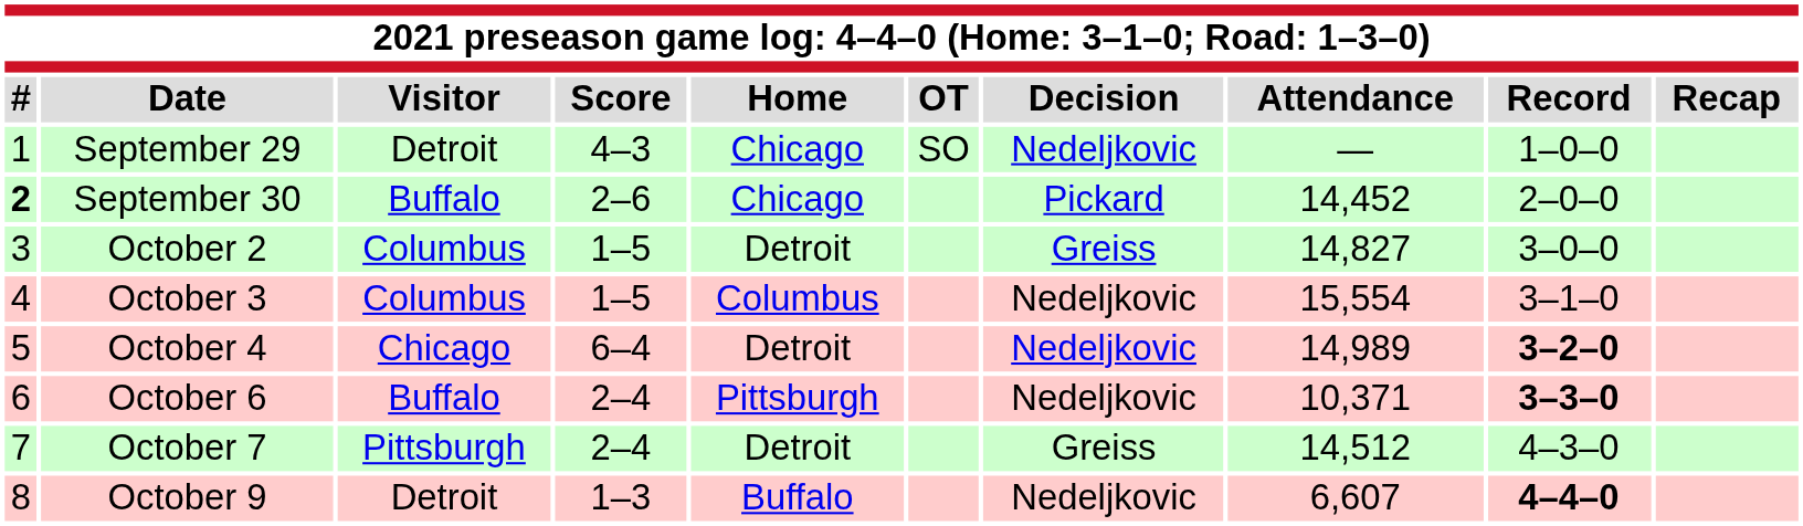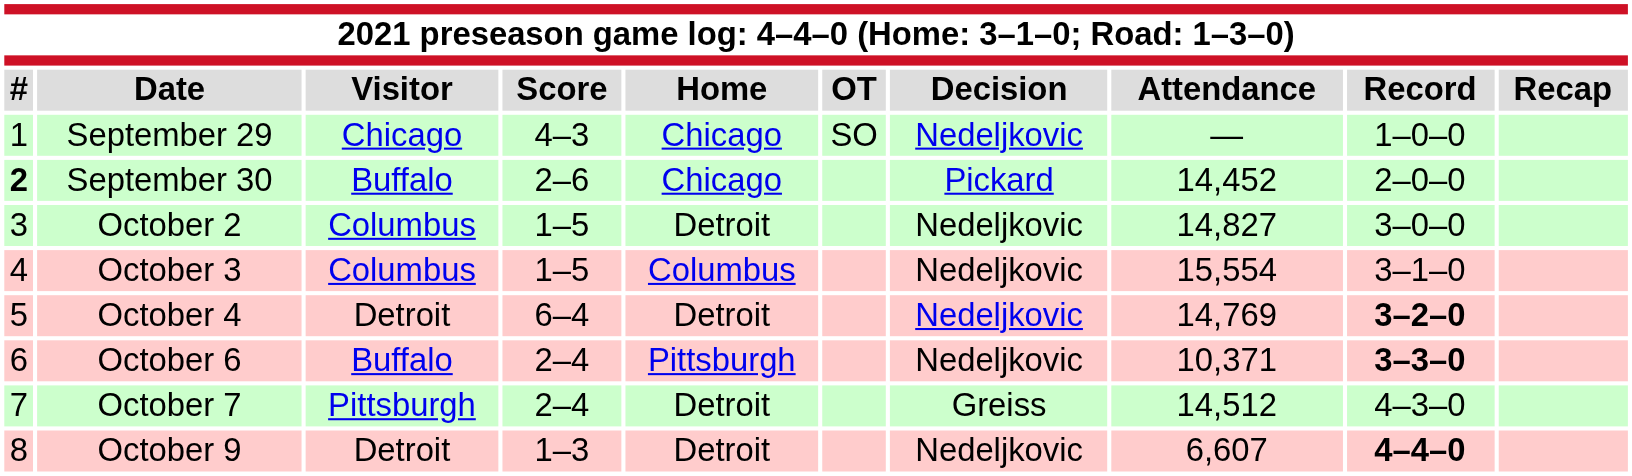September 29 | Visitor: Detroit -> Chicago
October 2 | Decision: Greiss -> Nedeljkovic
October 4 | Visitor: Chicago -> Detroit
October 4 | Attendance: 14,989 -> 14,769
October 9 | Home: Buffalo -> Detroit
